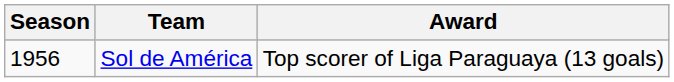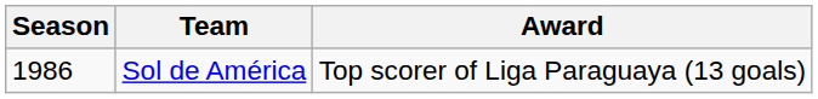Sol de América | Season: 1956 -> 1986
